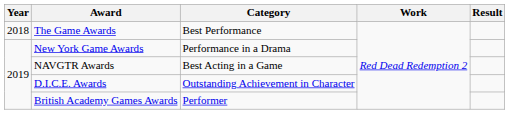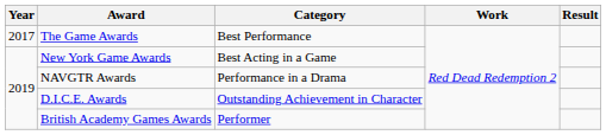The Game Awards | Year: 2018 -> 2017
New York Game Awards | Category: Performance in a Drama -> Best Acting in a Game
NAVGTR Awards | Category: Best Acting in a Game -> Performance in a Drama
